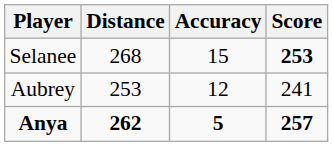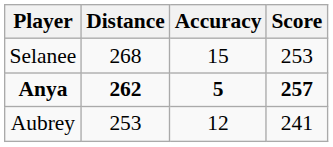Selanee | Score: bold -> normal
rows swapped: Aubrey <-> Anya
